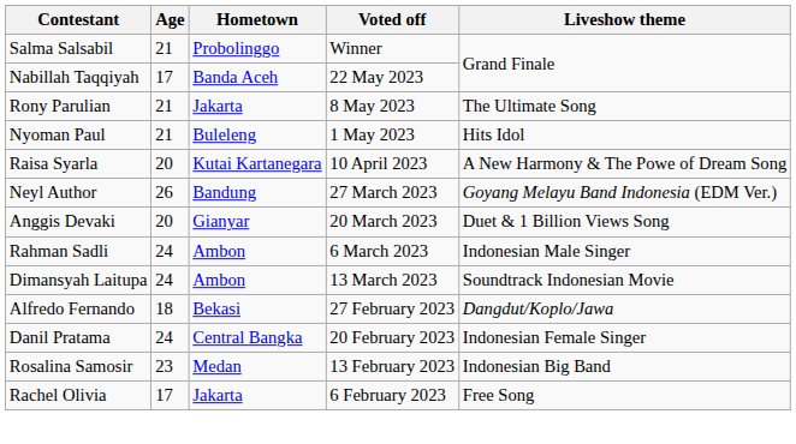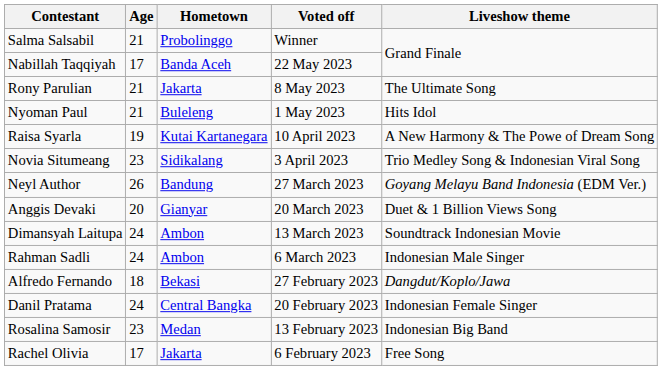Raisa Syarla | Age: 20 -> 19
+ row: Novia Situmeang | 23 | Sidikalang | 3 April 2023 | Trio Medley Song & Indonesian Viral Song
rows swapped: Dimansyah Laitupa <-> Rahman Sadli
